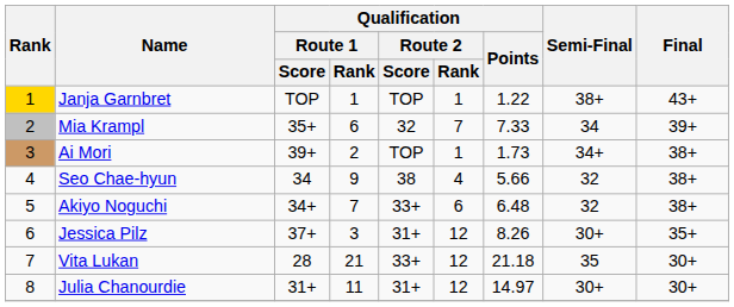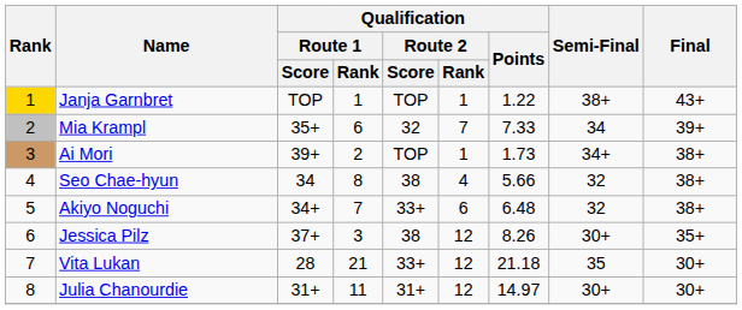Seo Chae-hyun | Qualification / Route 1 / Rank: 9 -> 8
Jessica Pilz | Qualification / Route 2 / Score: 31+ -> 38
